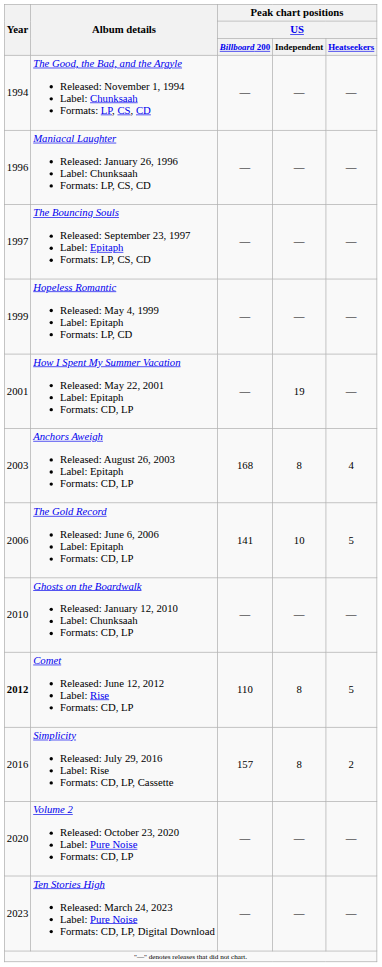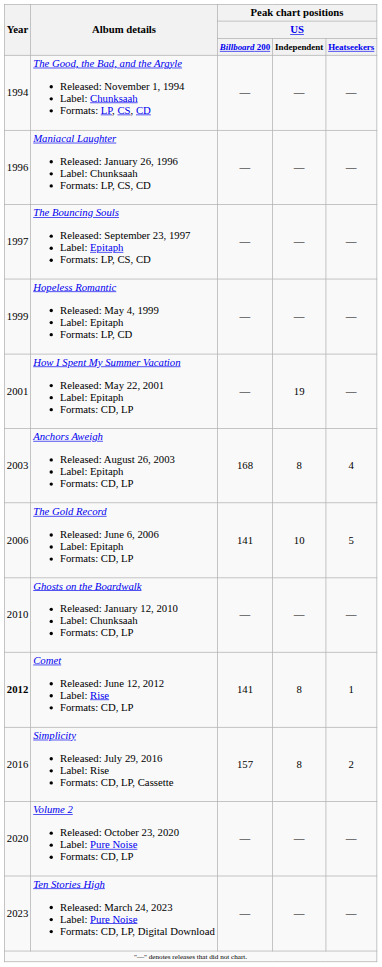Comet Released: June 12, 2012 Label: Rise Formats: CD, LP | Peak chart positions / US / Billboard 200: 110 -> 141
Comet Released: June 12, 2012 Label: Rise Formats: CD, LP | Peak chart positions / US / Heatseekers: 5 -> 1
